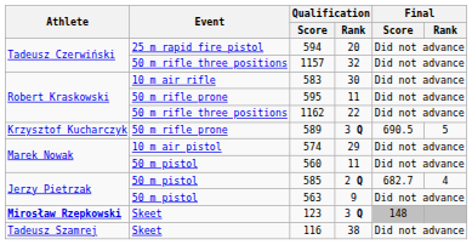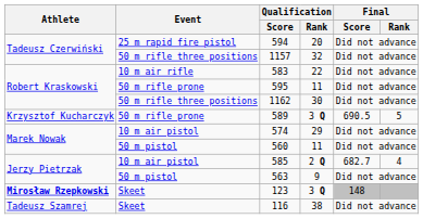583 | Qualification / Rank: 30 -> 22
1162 | Qualification / Rank: 22 -> 30
585 | Event: 50 m pistol -> 10 m air pistol
